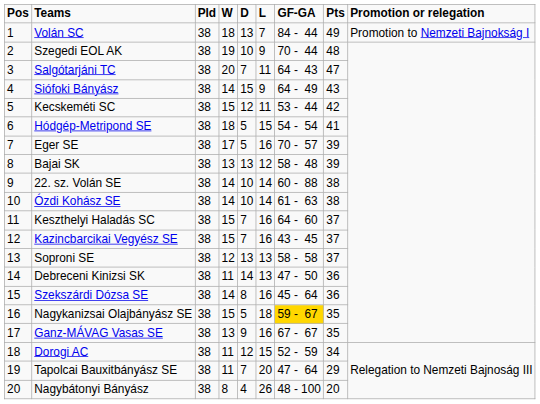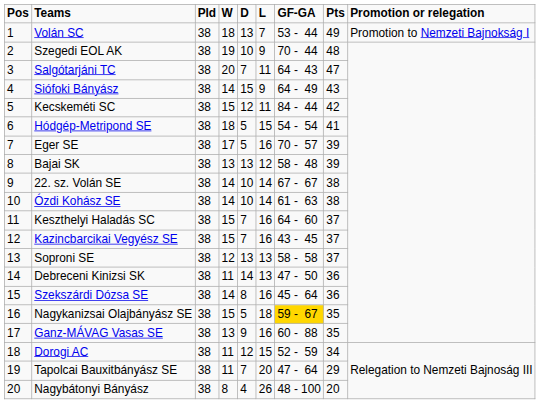Volán SC | GF-GA: 84 - 44 -> 53 - 44
Kecskeméti SC | GF-GA: 53 - 44 -> 84 - 44
22. sz. Volán SE | GF-GA: 60 - 88 -> 67 - 67
Ganz-MÁVAG Vasas SE | GF-GA: 67 - 67 -> 60 - 88
